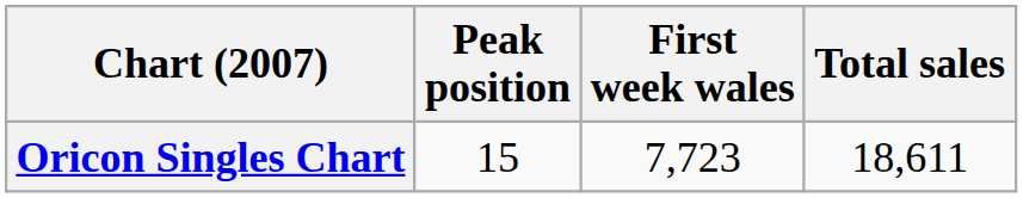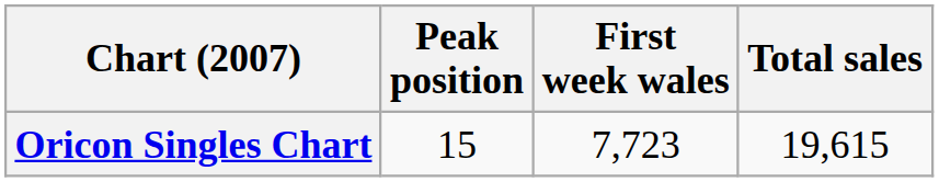Oricon Singles Chart | Total sales: 18,611 -> 19,615
